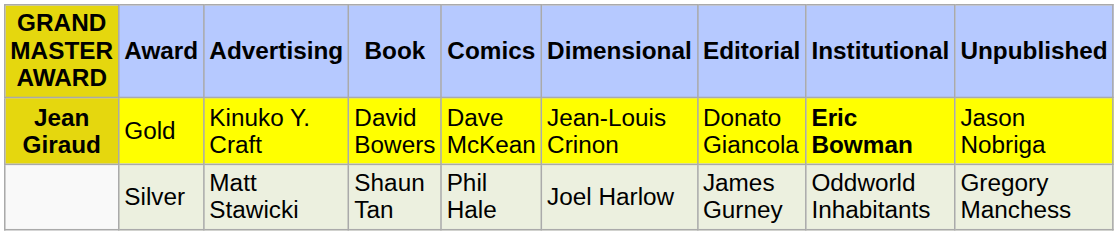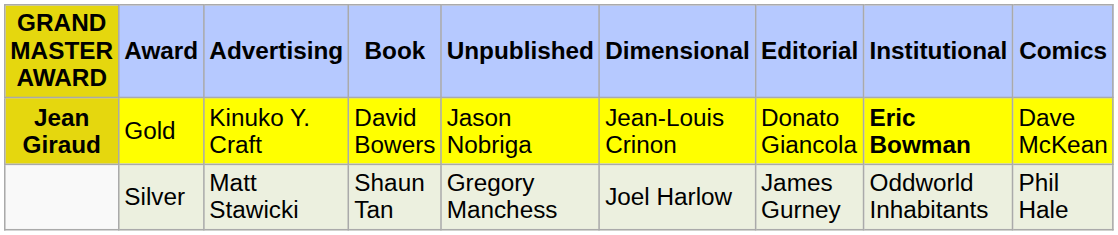columns swapped: Comics <-> Unpublished
